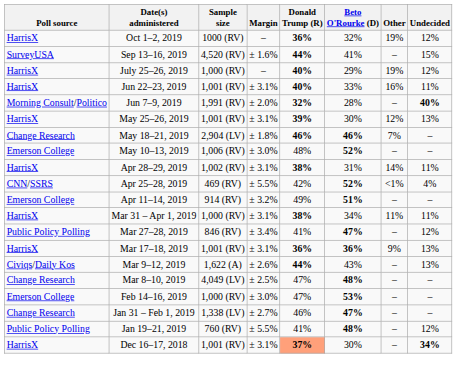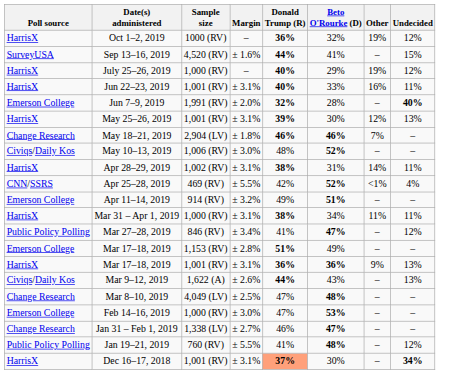Jun 7–9, 2019 | Poll source: Morning Consult/Politico -> Emerson College
May 10–13, 2019 | Poll source: Emerson College -> Civiqs/Daily Kos
+ row: Emerson College | Mar 17–18, 2019 | 1,153 (RV) | ± 2.8% | 51% | 49% | – | –
